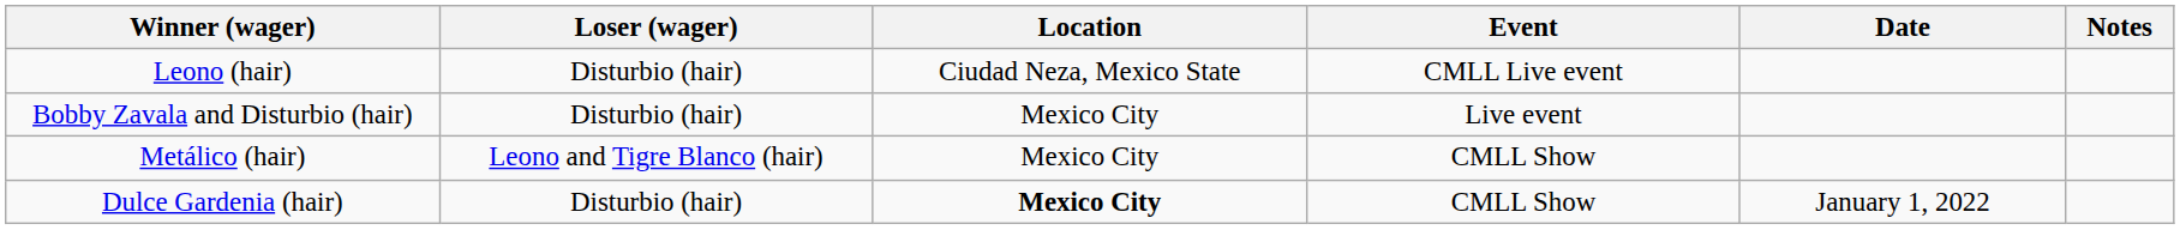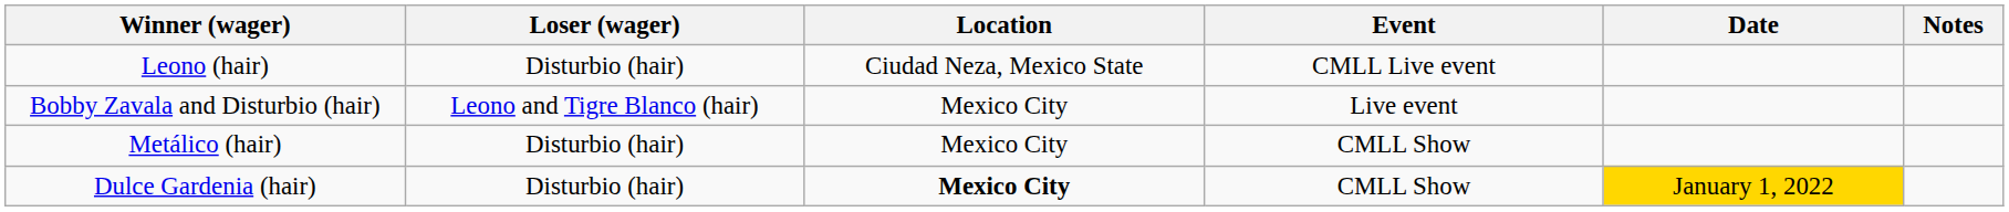Bobby Zavala and Disturbio (hair) | Loser (wager): Disturbio (hair) -> Leono and Tigre Blanco (hair)
Metálico (hair) | Loser (wager): Leono and Tigre Blanco (hair) -> Disturbio (hair)
Dulce Gardenia (hair) | Date: no background -> gold background
